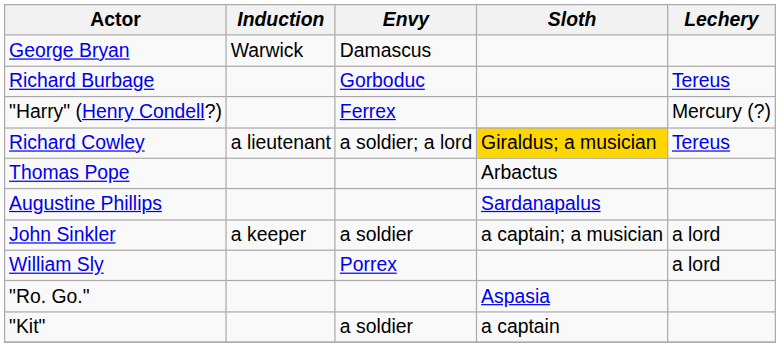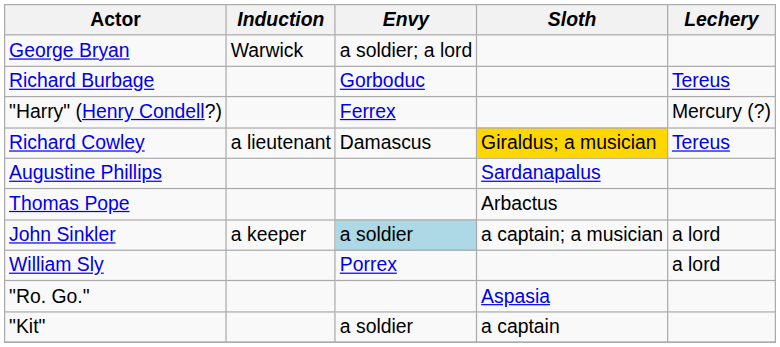George Bryan | Envy: Damascus -> a soldier; a lord
Richard Cowley | Envy: a soldier; a lord -> Damascus
rows swapped: Augustine Phillips <-> Thomas Pope
John Sinkler | Envy: no background -> lightblue background
